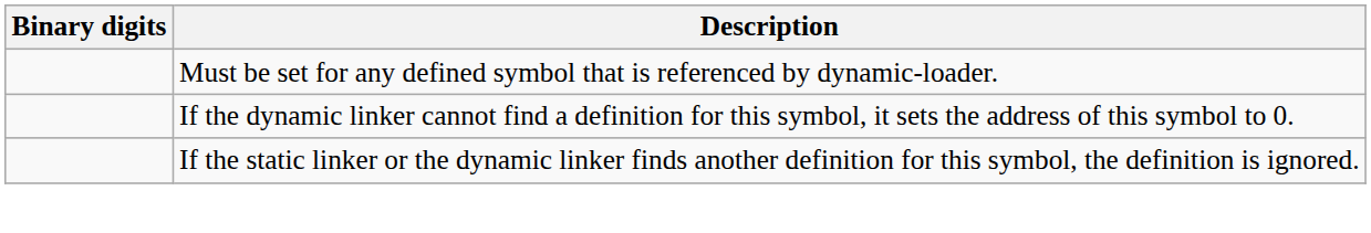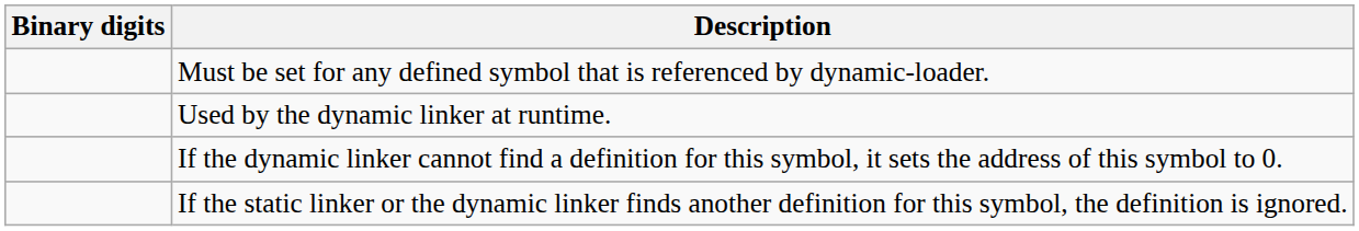+ row: Used by the dynamic linker at runtime.
